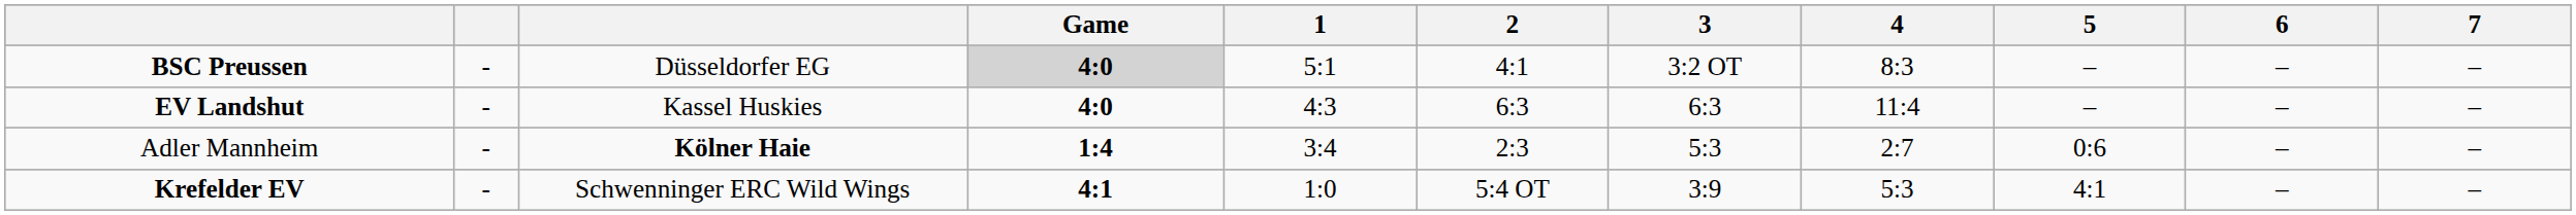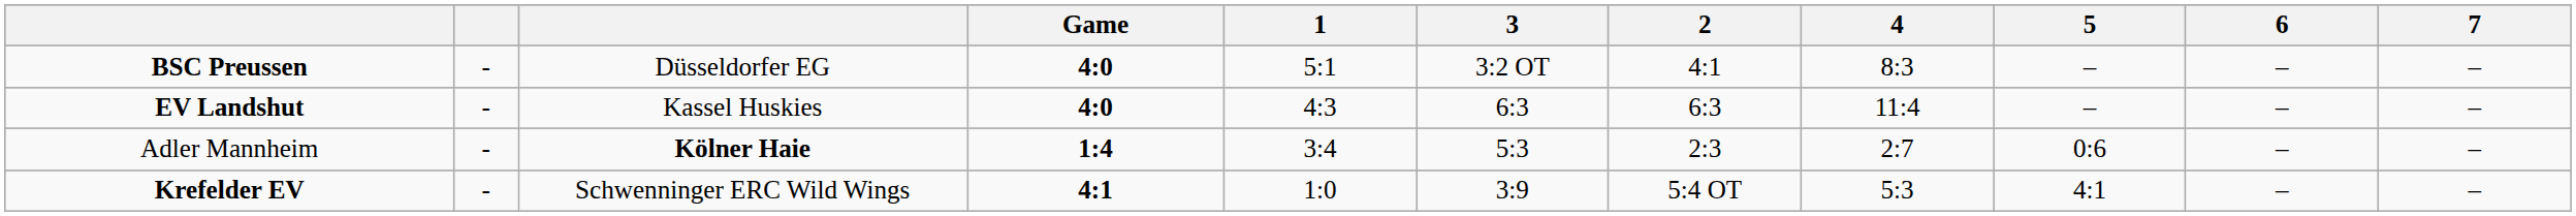columns swapped: 2 <-> 3
BSC Preussen | Game: lightgrey background -> no background
